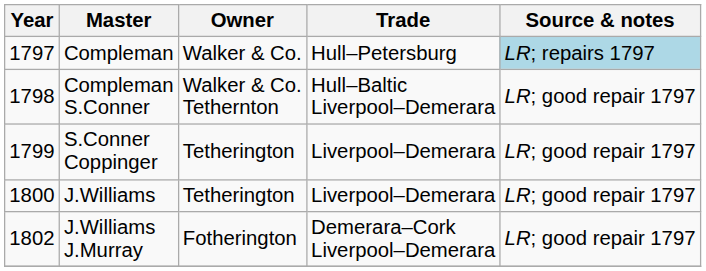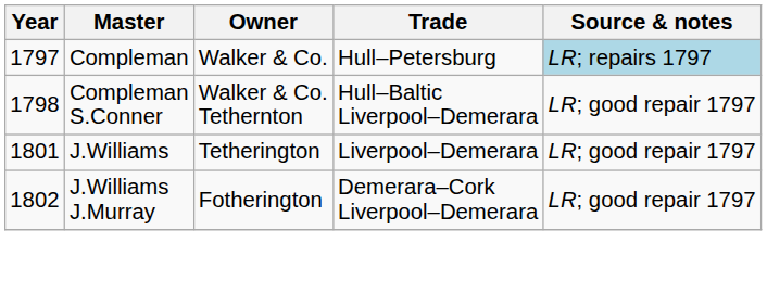- row: 1799 | S.Conner Coppinger | Tetherington | Liverpool–Demerara | LR; good repair 1797
J.Williams | Year: 1800 -> 1801
